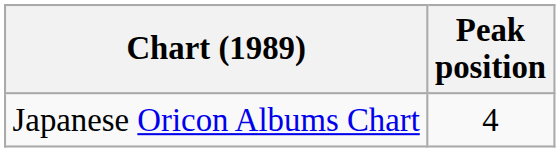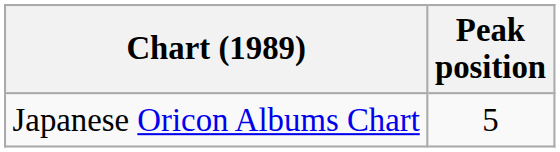Japanese Oricon Albums Chart | Peak position: 4 -> 5
